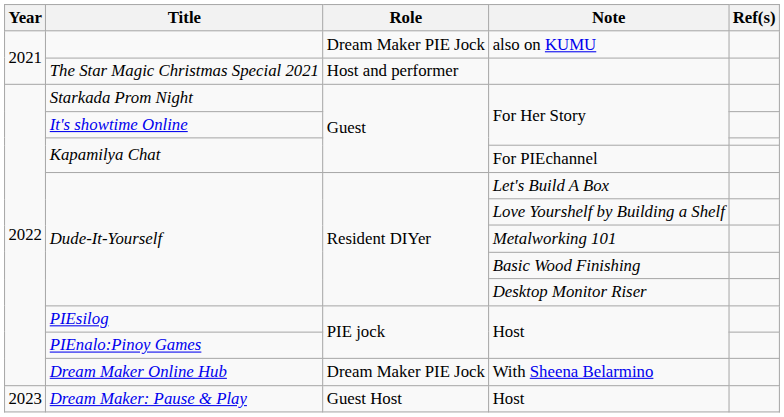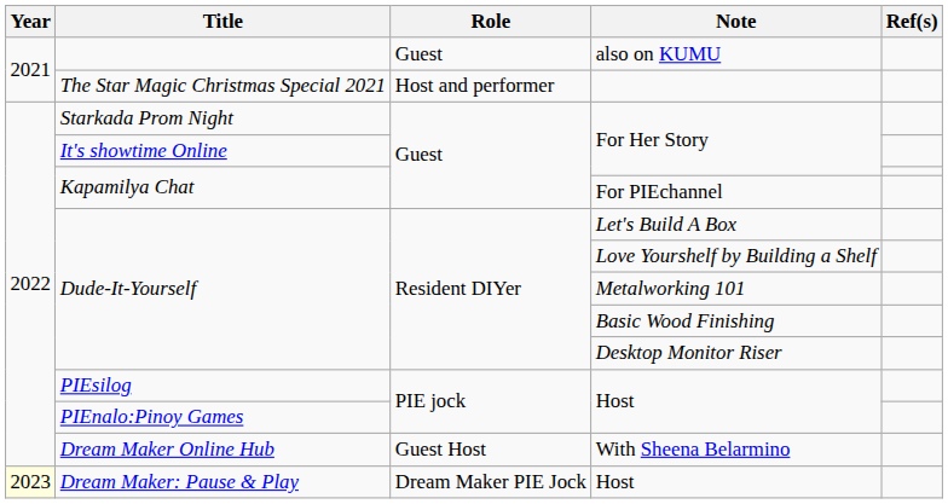also on KUMU | Role: Dream Maker PIE Jock -> Guest
With Sheena Belarmino | Role: Dream Maker PIE Jock -> Guest Host
Dream Maker: Pause & Play / Host | Year: no background -> lightyellow background
Dream Maker: Pause & Play / Host | Role: Guest Host -> Dream Maker PIE Jock
